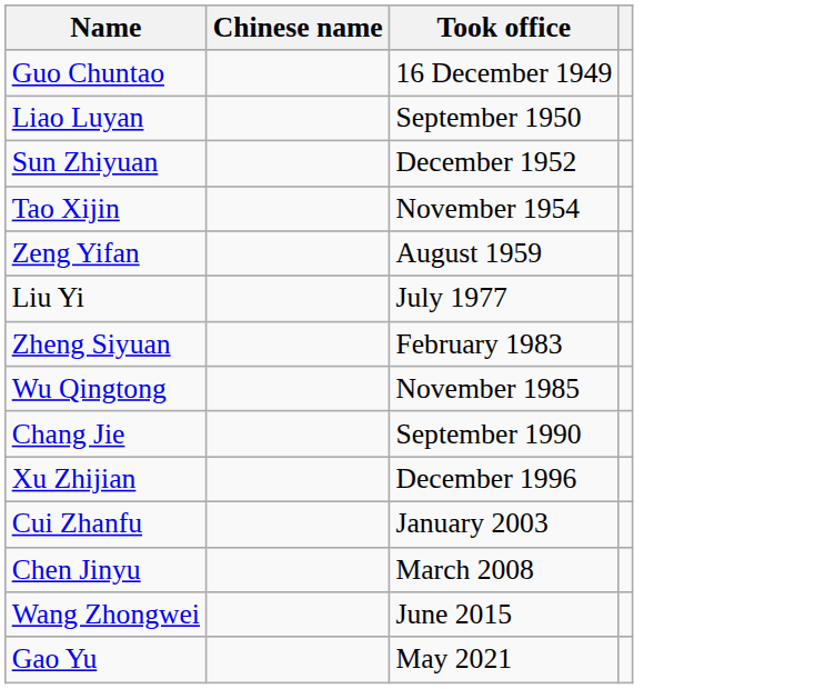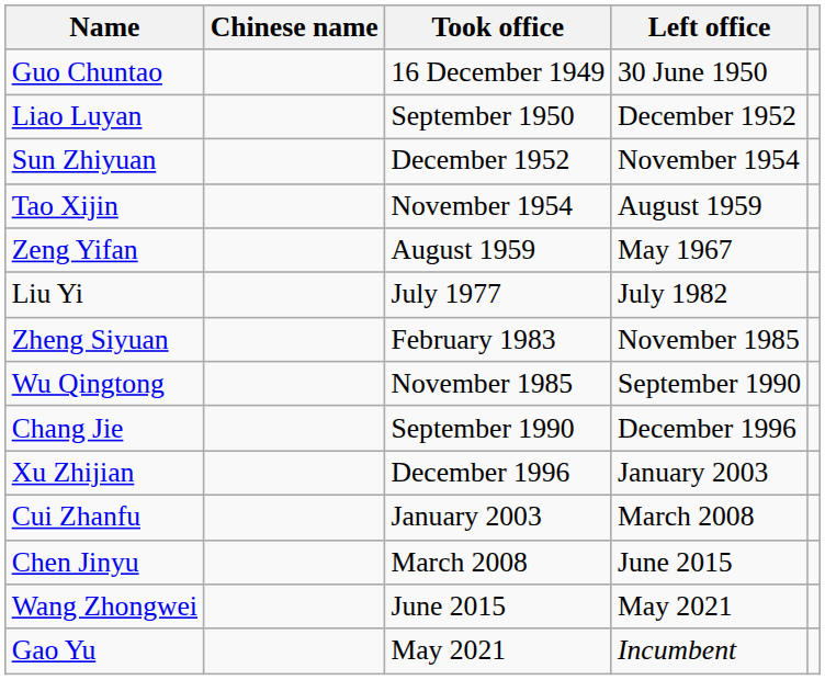+ column: Left office | 30 June 1950 | December 1952 | November 1954 | August 1959 | May 1967 | July 1982 | November 1985 | September 1990 | December 1996 | January 2003 | March 2008 | June 2015 | May 2021 | Incumbent
